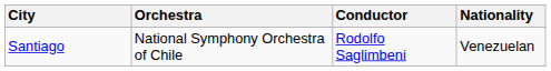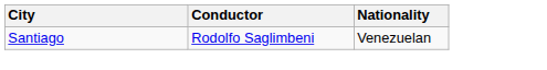- column: Orchestra | National Symphony Orchestra of Chile
